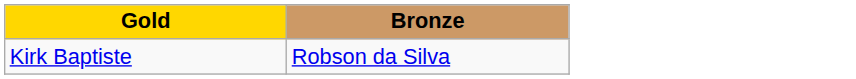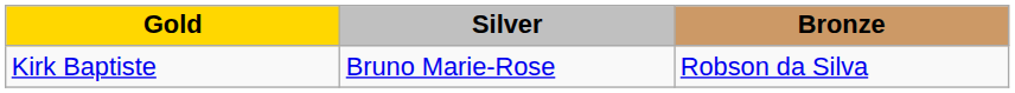+ column: Silver | Bruno Marie-Rose
